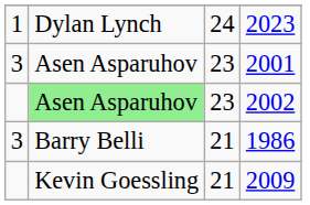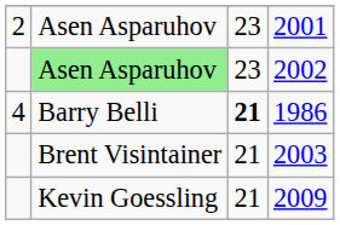- row: 1 | Dylan Lynch | 24 | 2023
2001 | column 1: 3 -> 2
1986 | column 1: 3 -> 4
1986 | column 3: normal -> bold
+ row: Brent Visintainer | 21 | 2003
